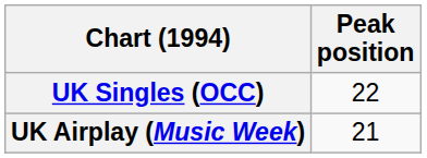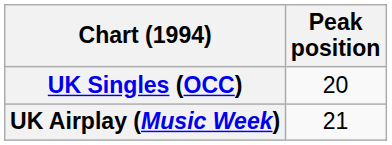UK Singles (OCC) | Peak position: 22 -> 20
